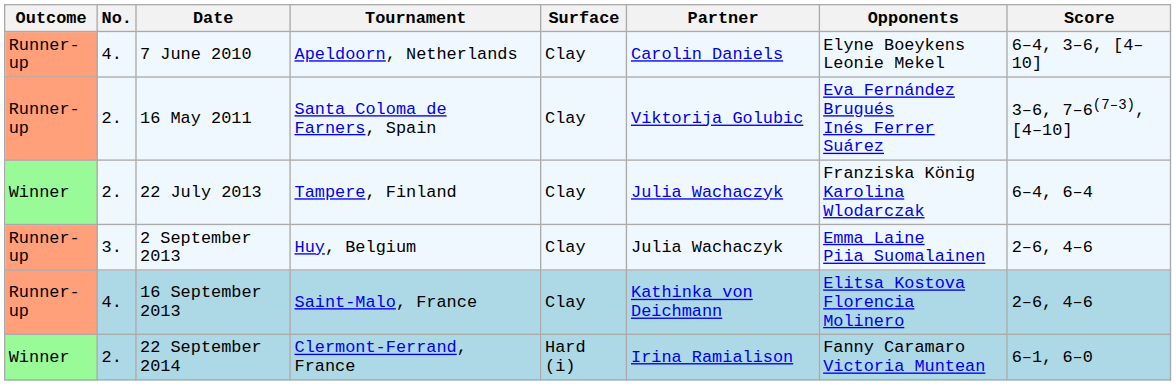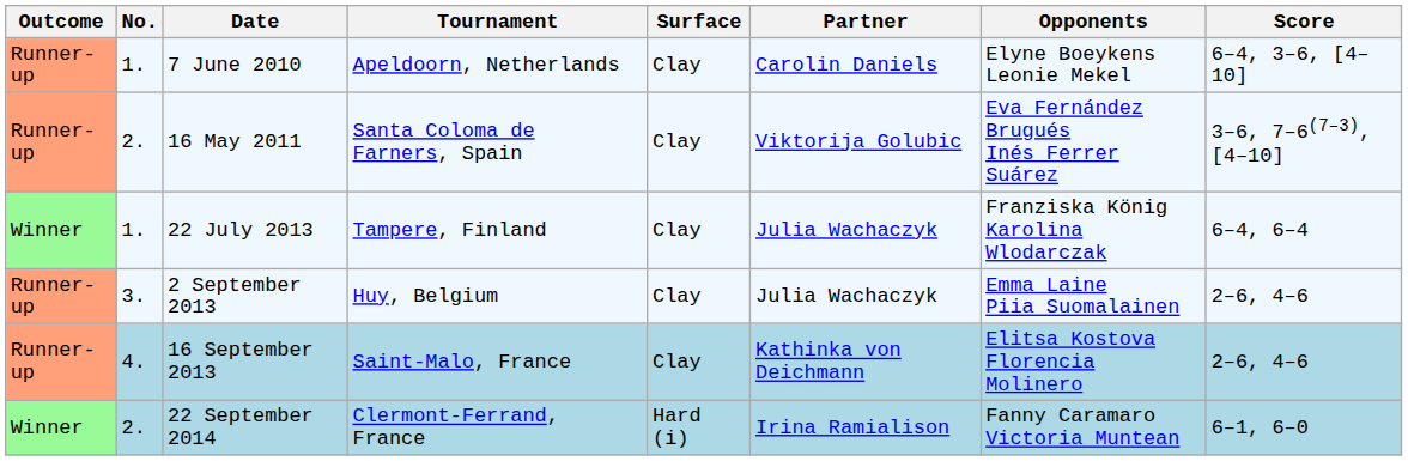7 June 2010 | No.: 4. -> 1.
22 July 2013 | No.: 2. -> 1.
